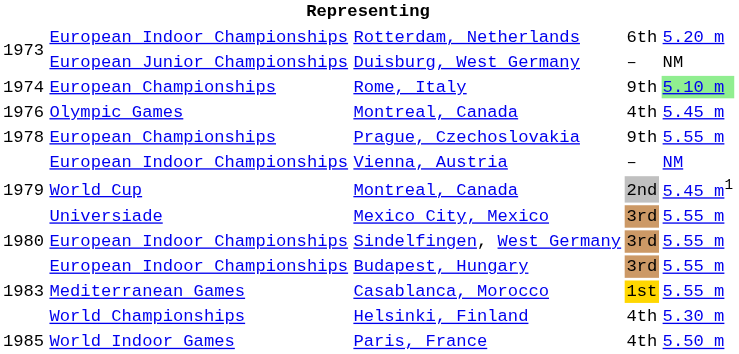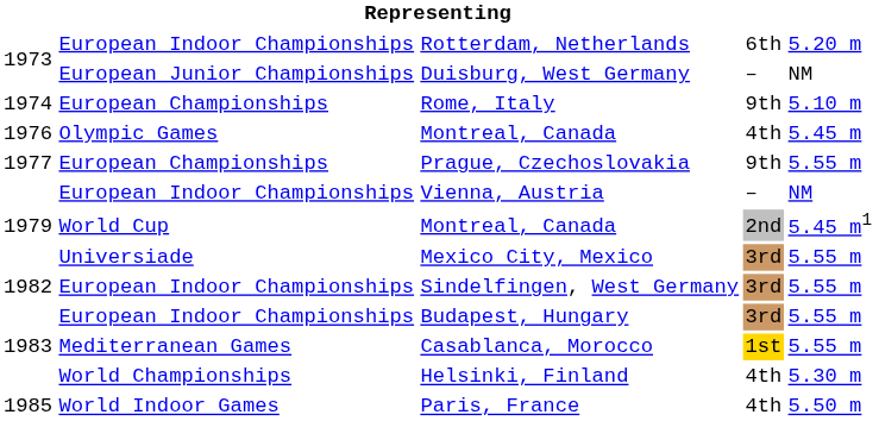Rome, Italy | column 5: lightgreen background -> no background
Prague, Czechoslovakia | column 1: 1978 -> 1977
Sindelfingen, West Germany | column 1: 1980 -> 1982
